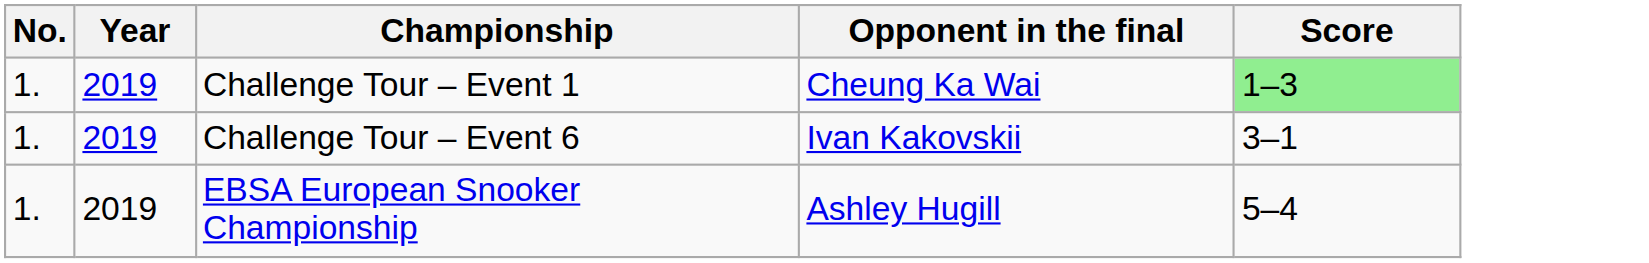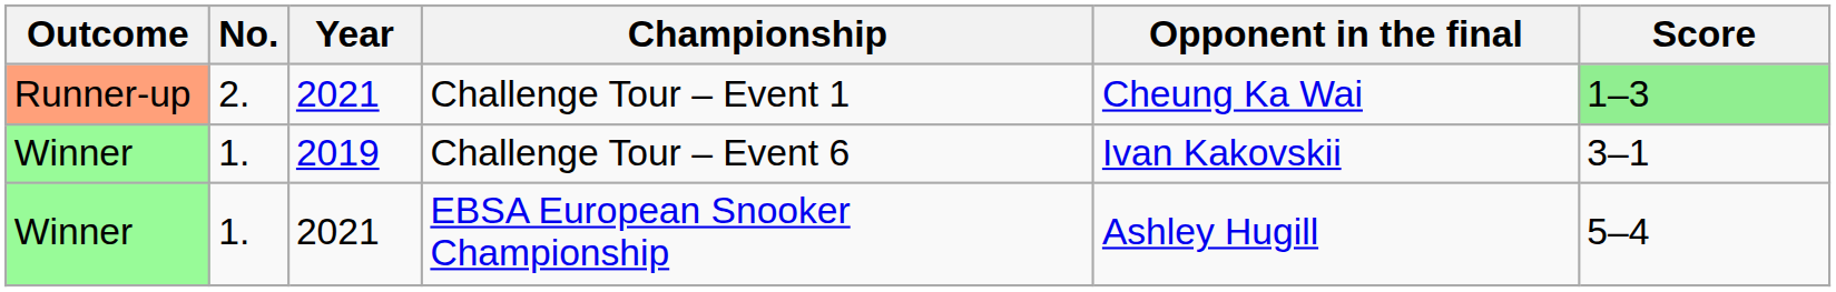+ column: Outcome | Runner-up | Winner | Winner
Challenge Tour – Event 1 | No.: 1. -> 2.
Challenge Tour – Event 1 | Year: 2019 -> 2021
EBSA European Snooker Championship | Year: 2019 -> 2021
